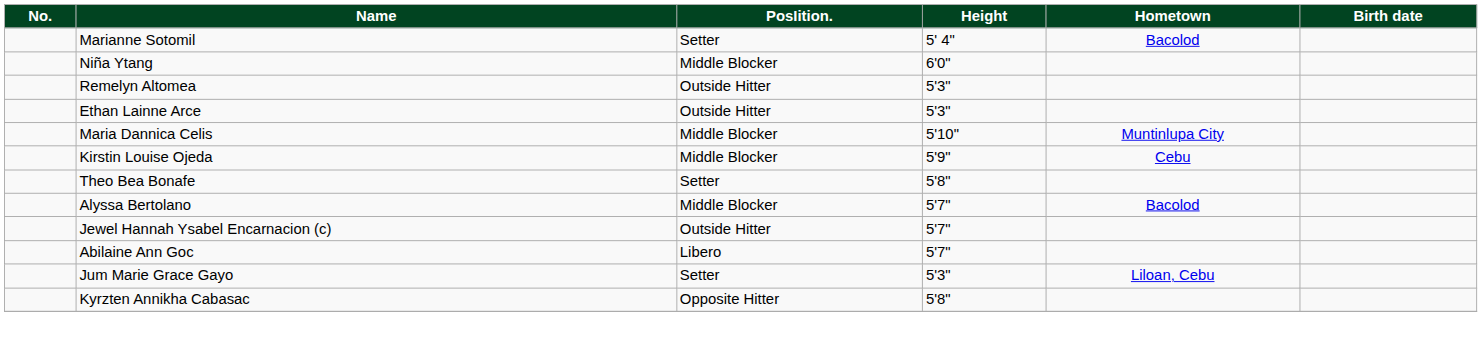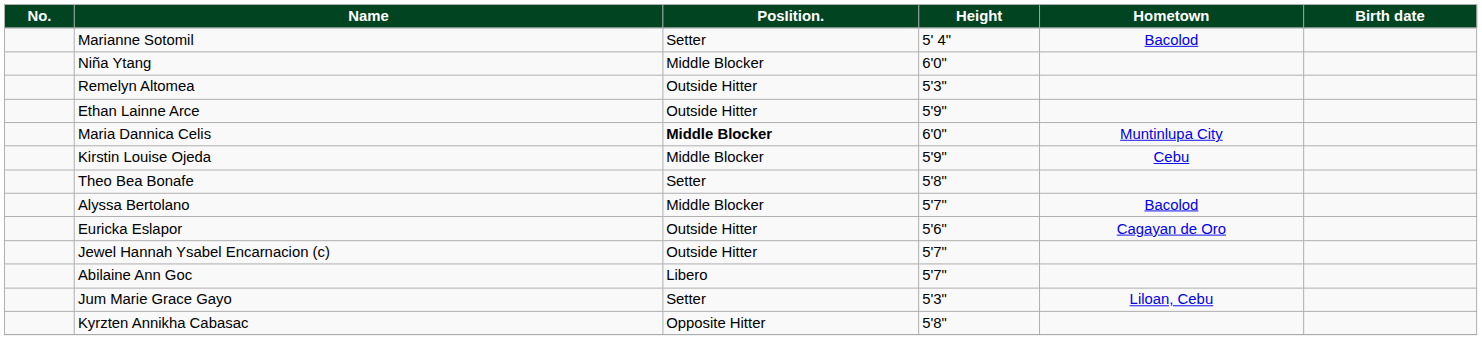Ethan Lainne Arce | Height: 5'3" -> 5'9"
Maria Dannica Celis | PosIition.: normal -> bold
Maria Dannica Celis | Height: 5'10" -> 6'0"
+ row: Euricka Eslapor | Outside Hitter | 5'6" | Cagayan de Oro
